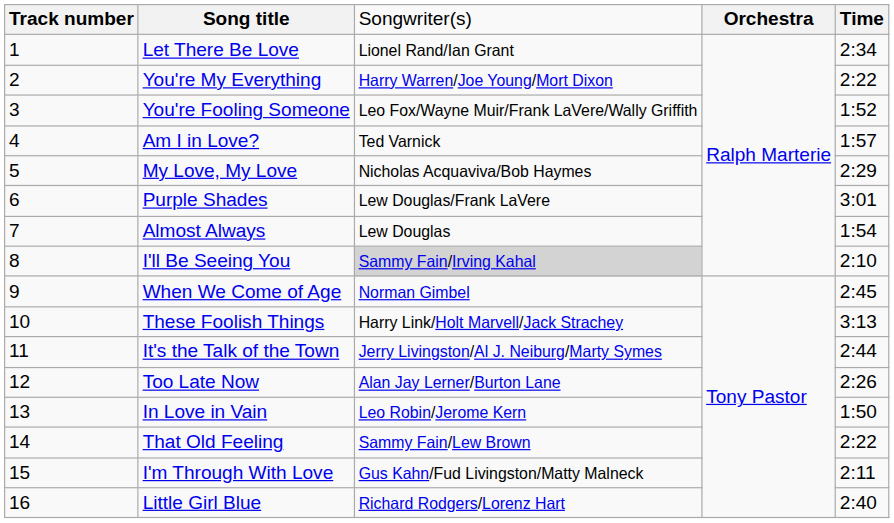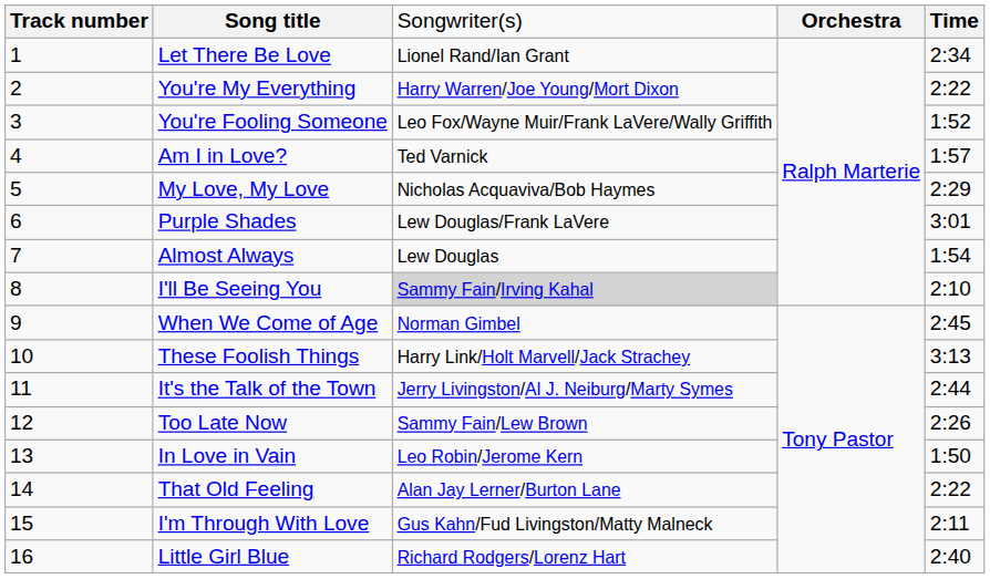Too Late Now | column 3: Alan Jay Lerner/Burton Lane -> Sammy Fain/Lew Brown
That Old Feeling | column 3: Sammy Fain/Lew Brown -> Alan Jay Lerner/Burton Lane
